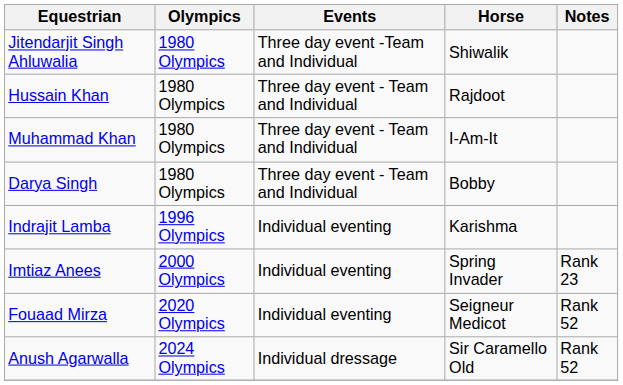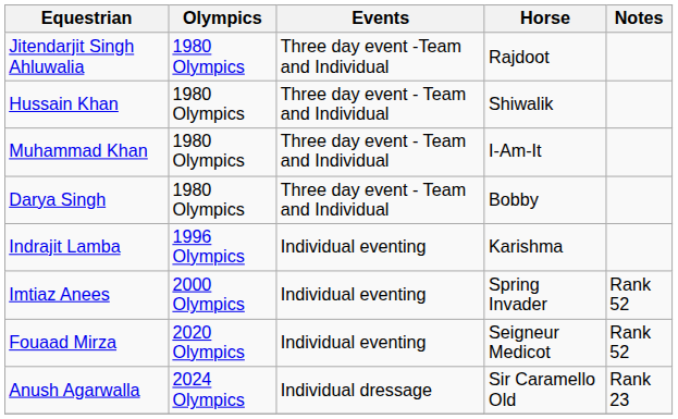Jitendarjit Singh Ahluwalia | Horse: Shiwalik -> Rajdoot
Hussain Khan | Horse: Rajdoot -> Shiwalik
Imtiaz Anees | Notes: Rank 23 -> Rank 52
Anush Agarwalla | Notes: Rank 52 -> Rank 23
